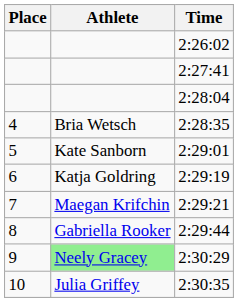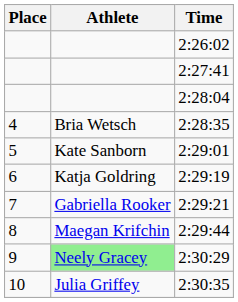2:29:21 | Athlete: Maegan Krifchin -> Gabriella Rooker
2:29:44 | Athlete: Gabriella Rooker -> Maegan Krifchin
